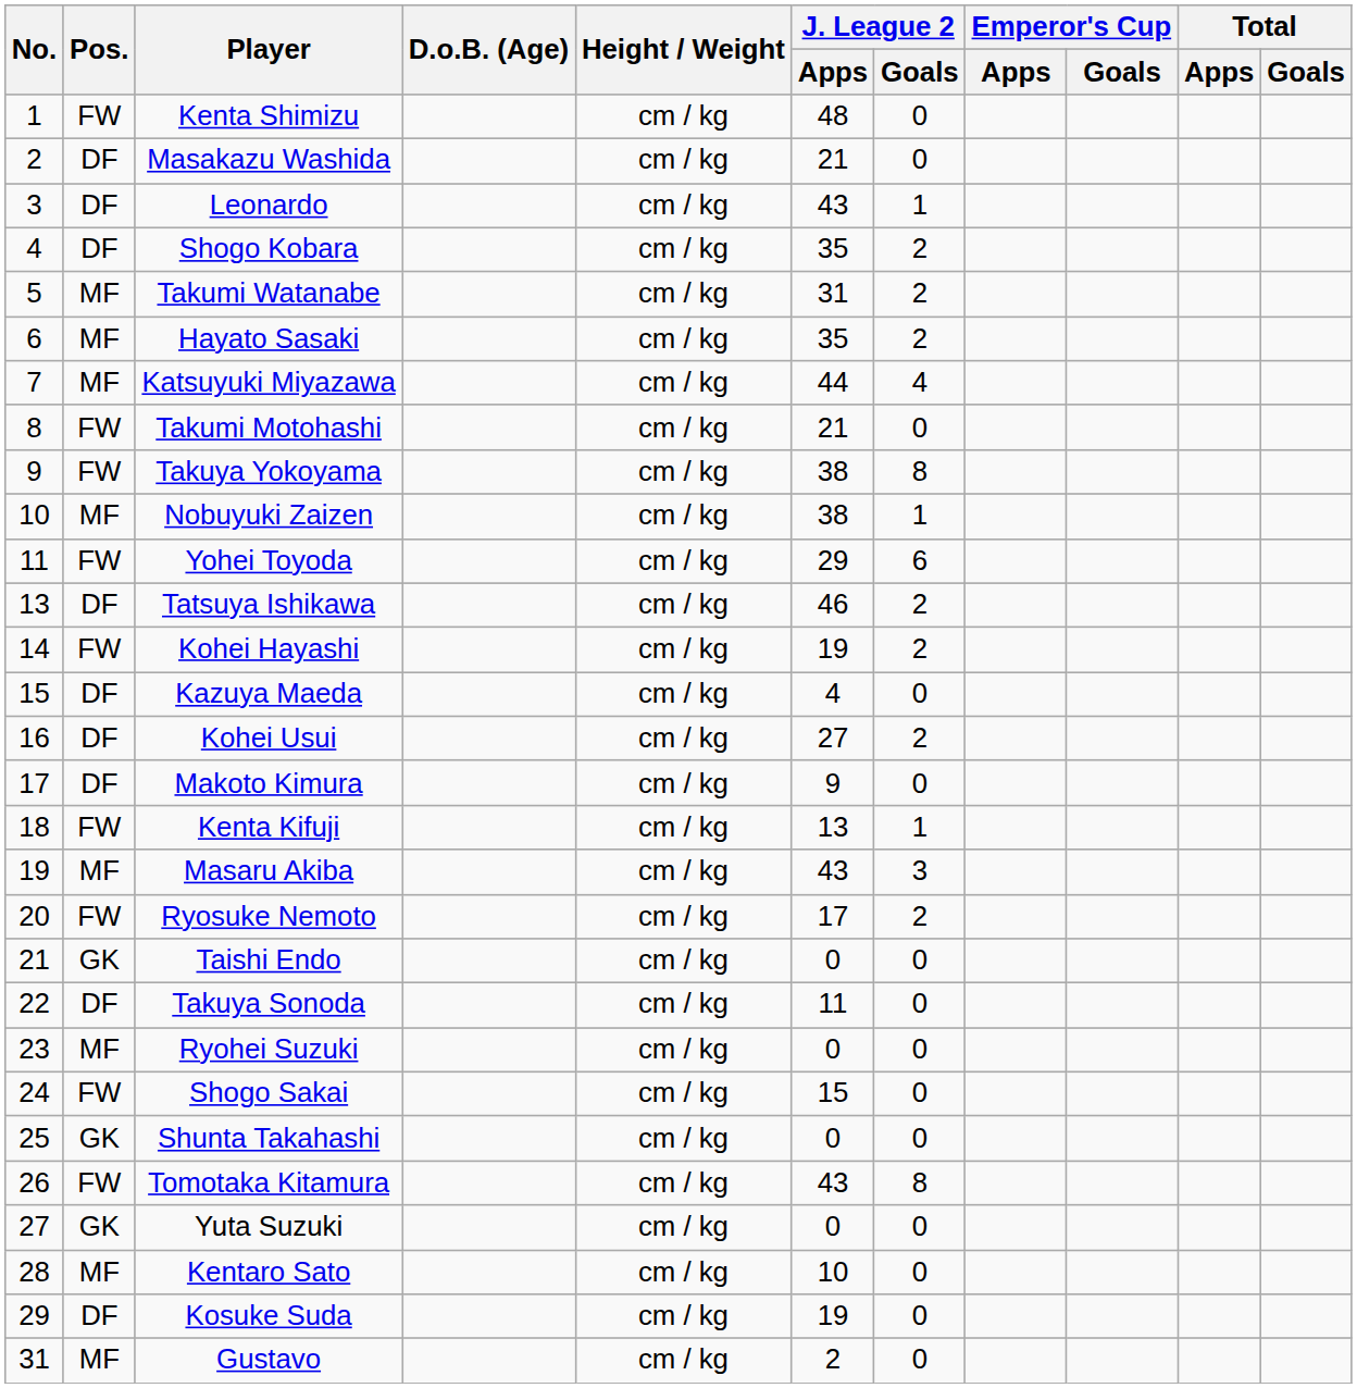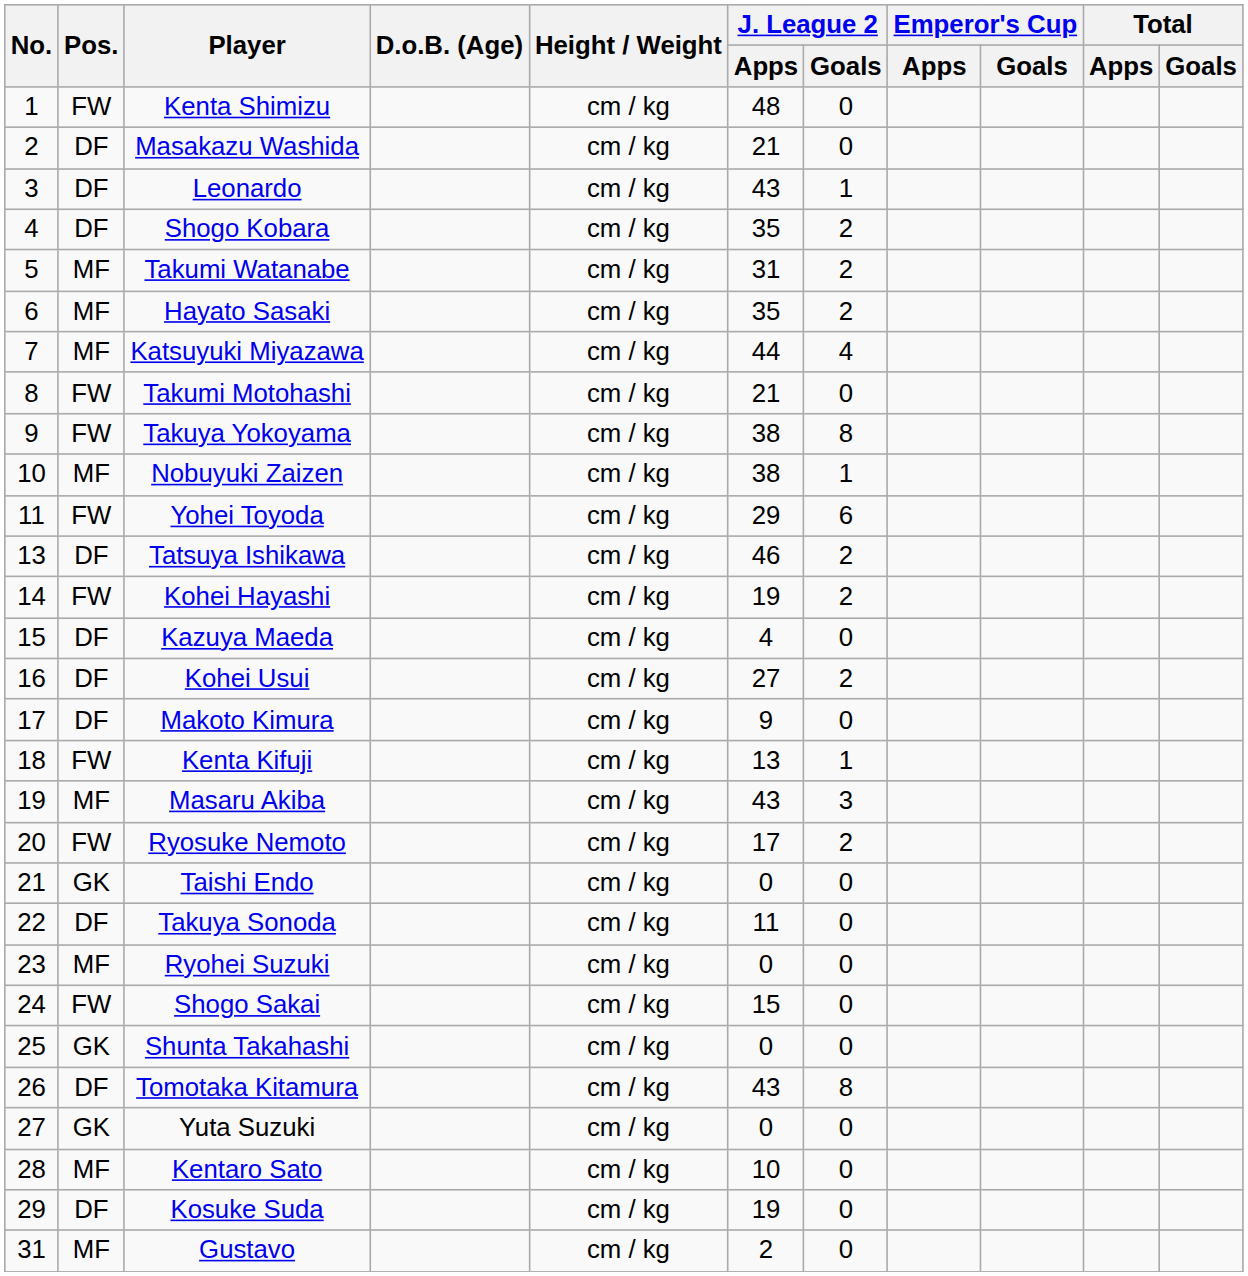Tomotaka Kitamura | Pos.: FW -> DF
